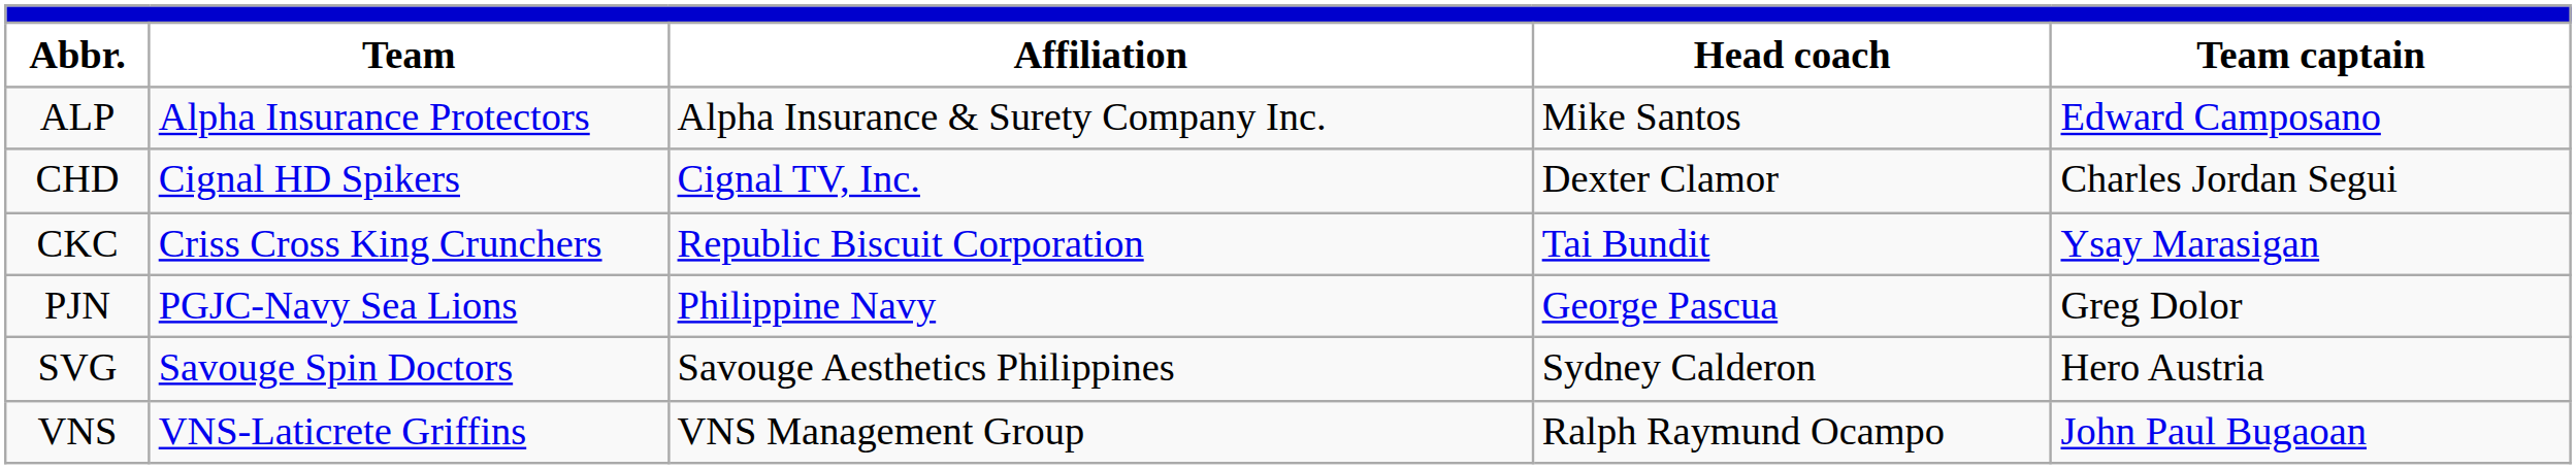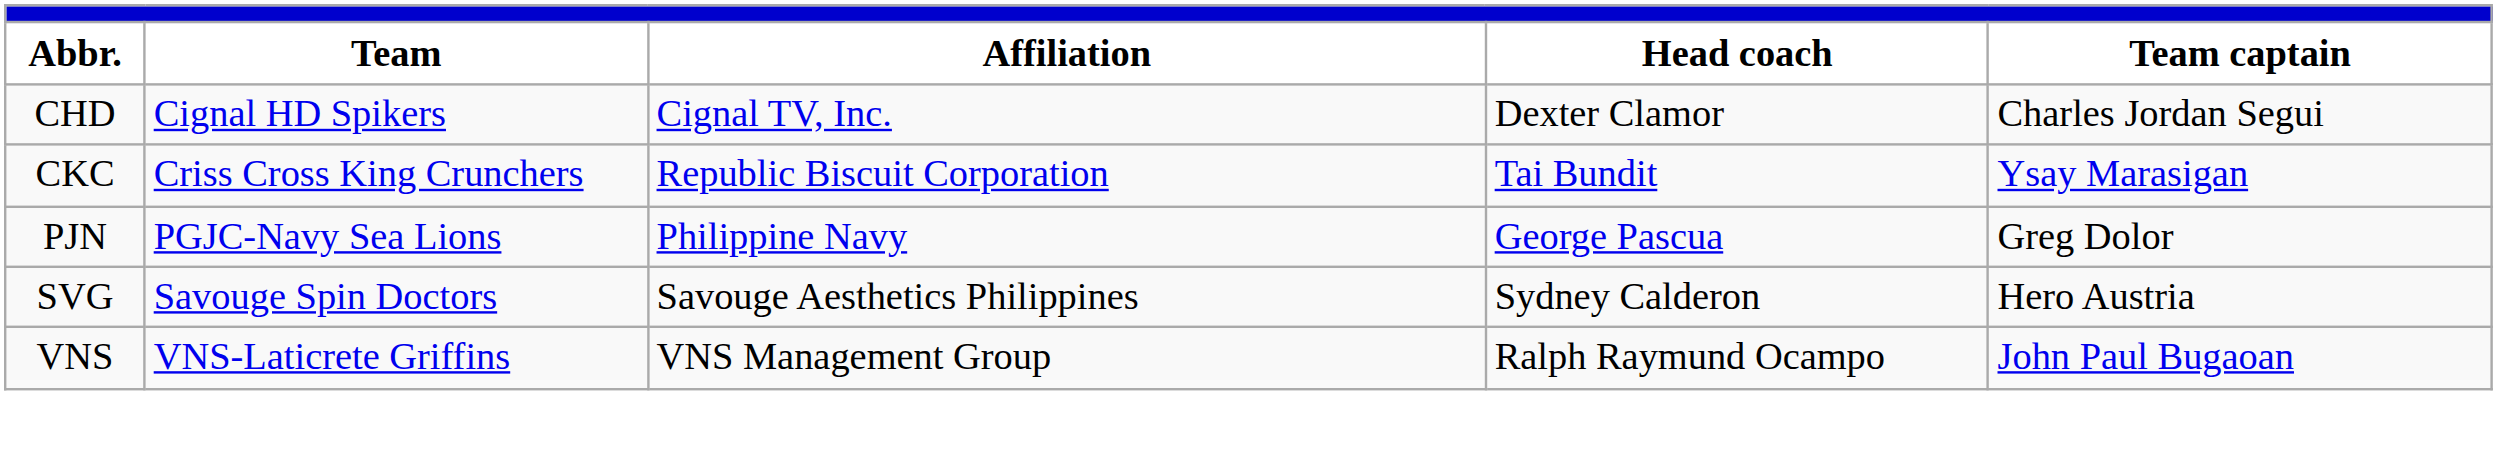- row: ALP | Alpha Insurance Protectors | Alpha Insurance & Surety Company Inc. | Mike Santos | Edward Camposano
